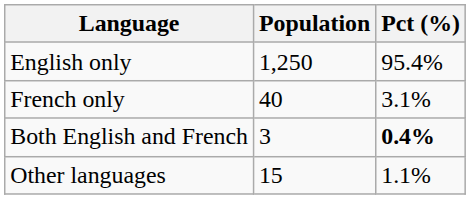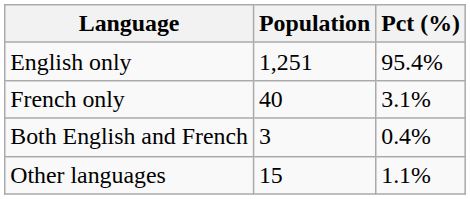English only | Population: 1,250 -> 1,251
Both English and French | Pct (%): bold -> normal
